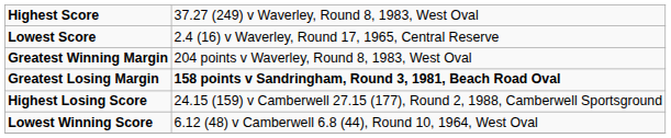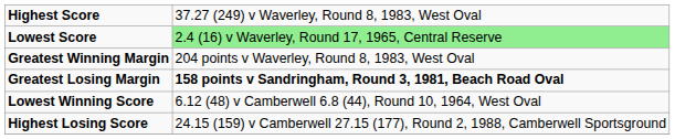Lowest Score | column 2: no background -> lightgreen background
rows swapped: Lowest Winning Score <-> Highest Losing Score
